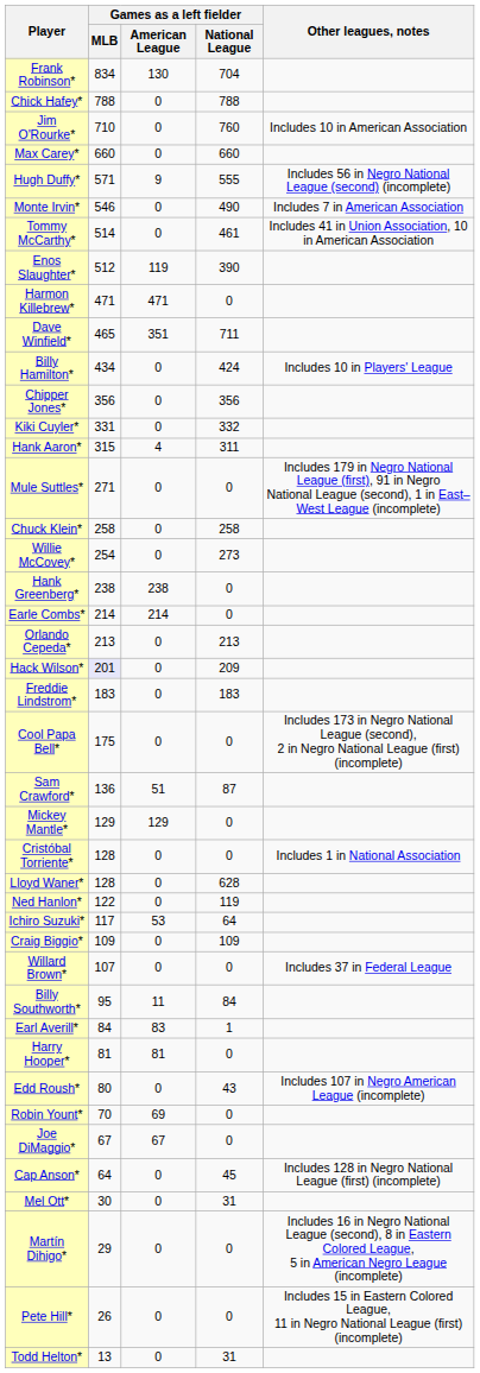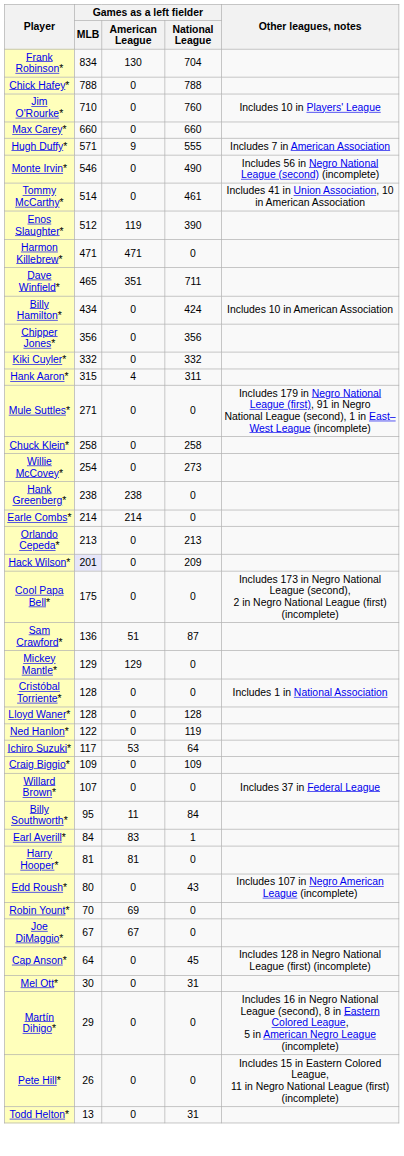Jim O'Rourke* | Other leagues, notes: Includes 10 in American Association -> Includes 10 in Players' League
Hugh Duffy* | Other leagues, notes: Includes 56 in Negro National League (second) (incomplete) -> Includes 7 in American Association
Monte Irvin* | Other leagues, notes: Includes 7 in American Association -> Includes 56 in Negro National League (second) (incomplete)
Billy Hamilton* | Other leagues, notes: Includes 10 in Players' League -> Includes 10 in American Association
Kiki Cuyler* | Games as a left fielder / MLB: 331 -> 332
- row: Freddie Lindstrom* | 183 | 0 | 183
Lloyd Waner* | Games as a left fielder / National League: 628 -> 128
